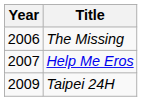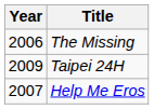rows swapped: Help Me Eros <-> Taipei 24H
